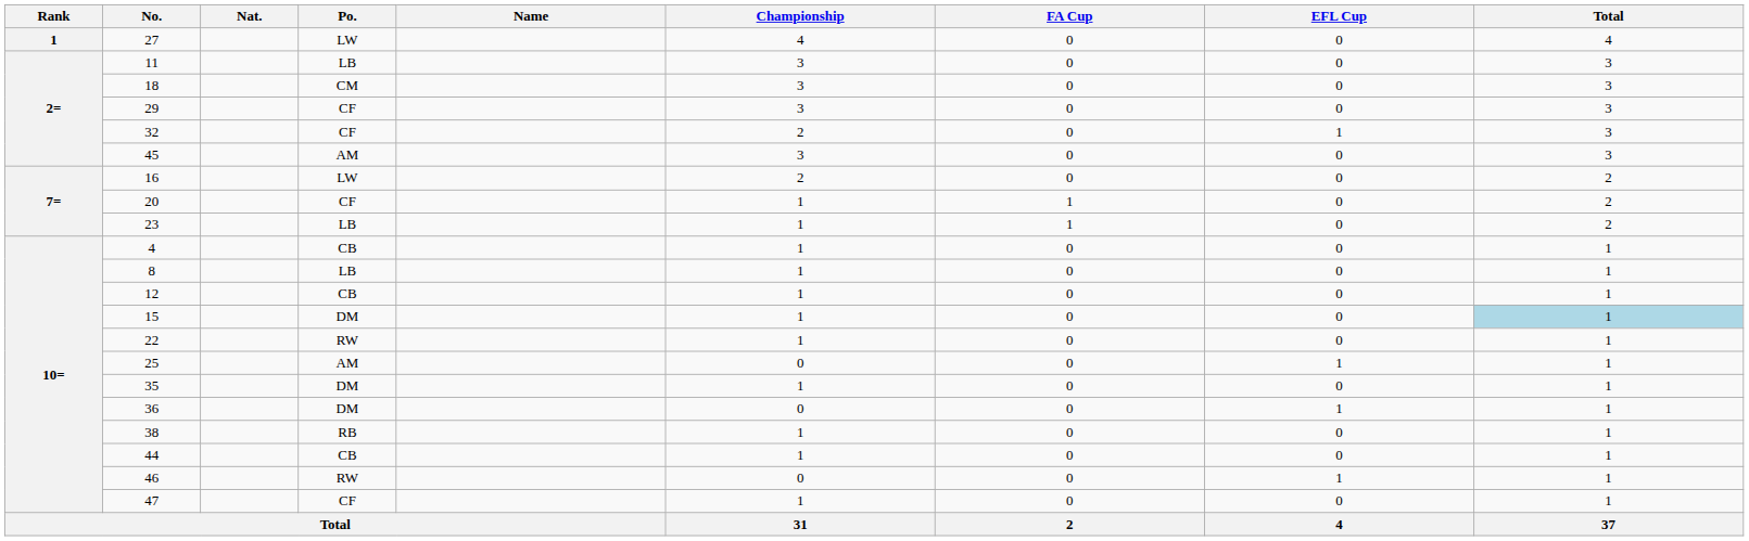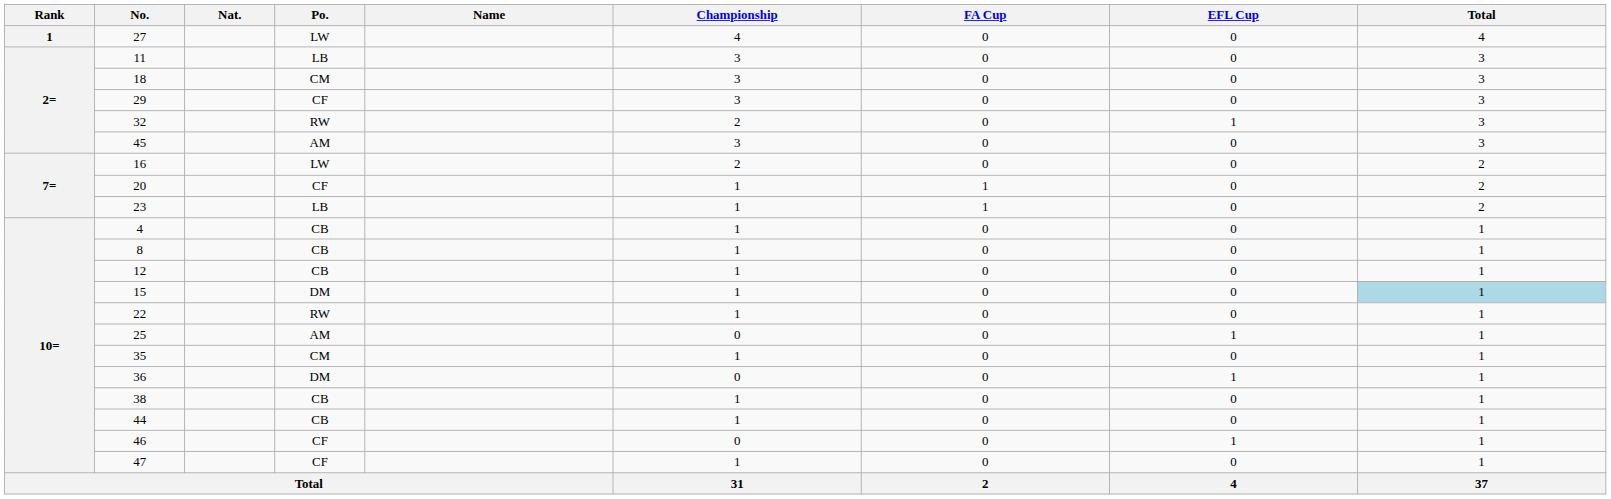32 | Po.: CF -> RW
8 | Po.: LB -> CB
35 | Po.: DM -> CM
38 | Po.: RB -> CB
46 | Po.: RW -> CF
